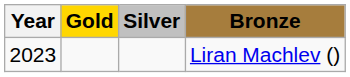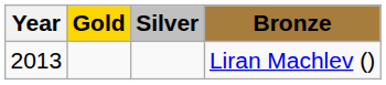Liran Machlev () | Year: 2023 -> 2013
